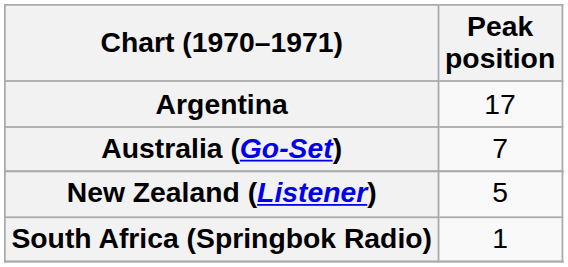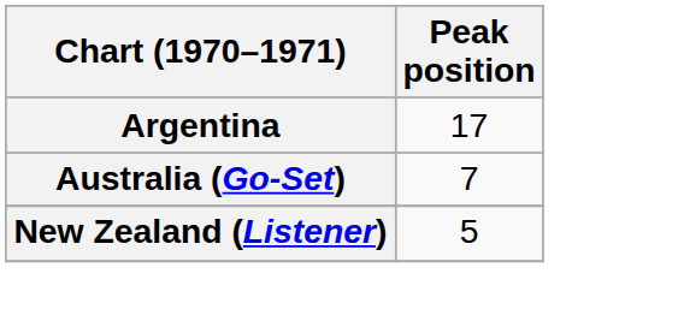- row: South Africa (Springbok Radio) | 1
